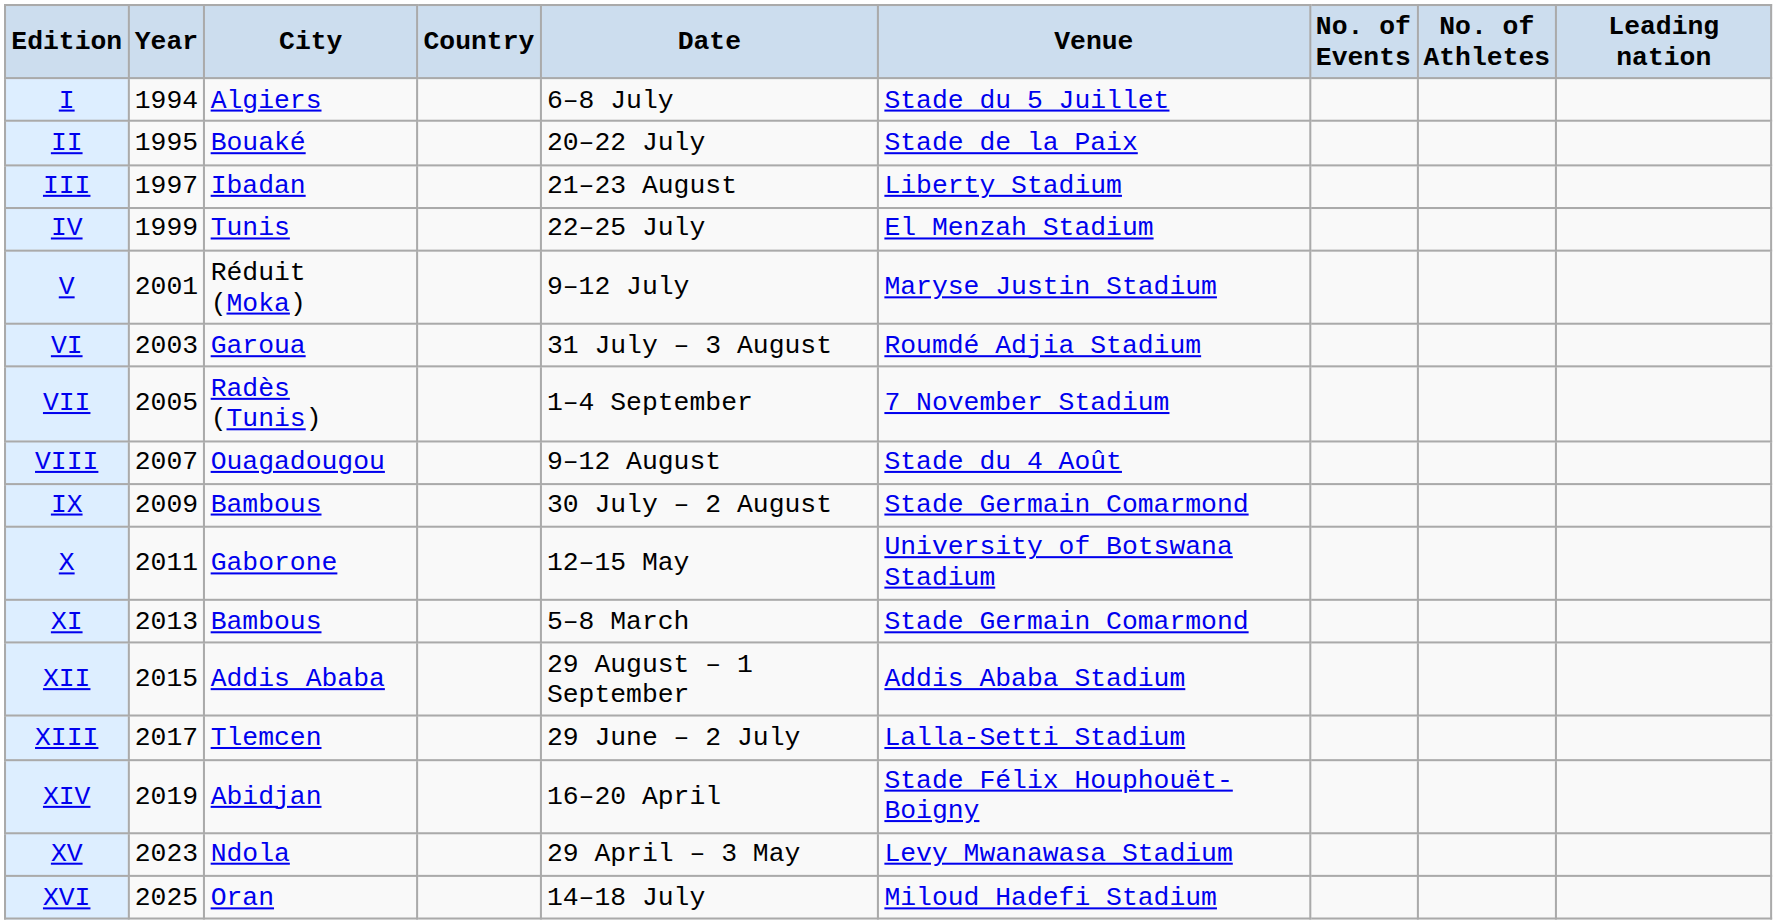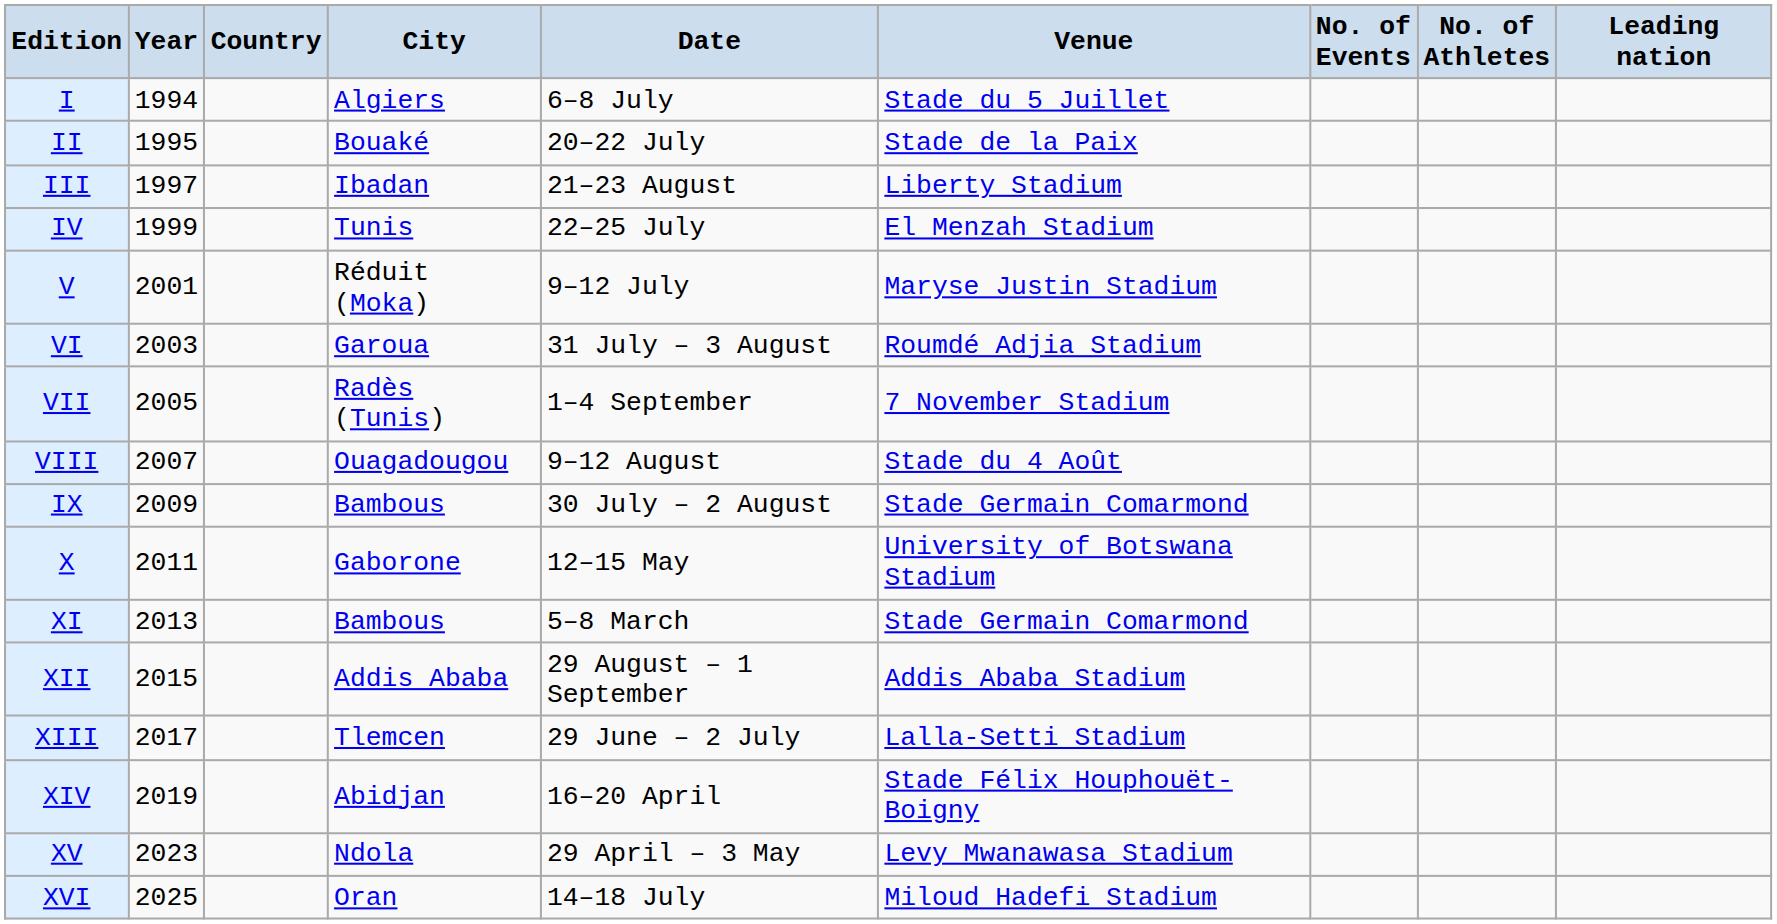columns swapped: City <-> Country
